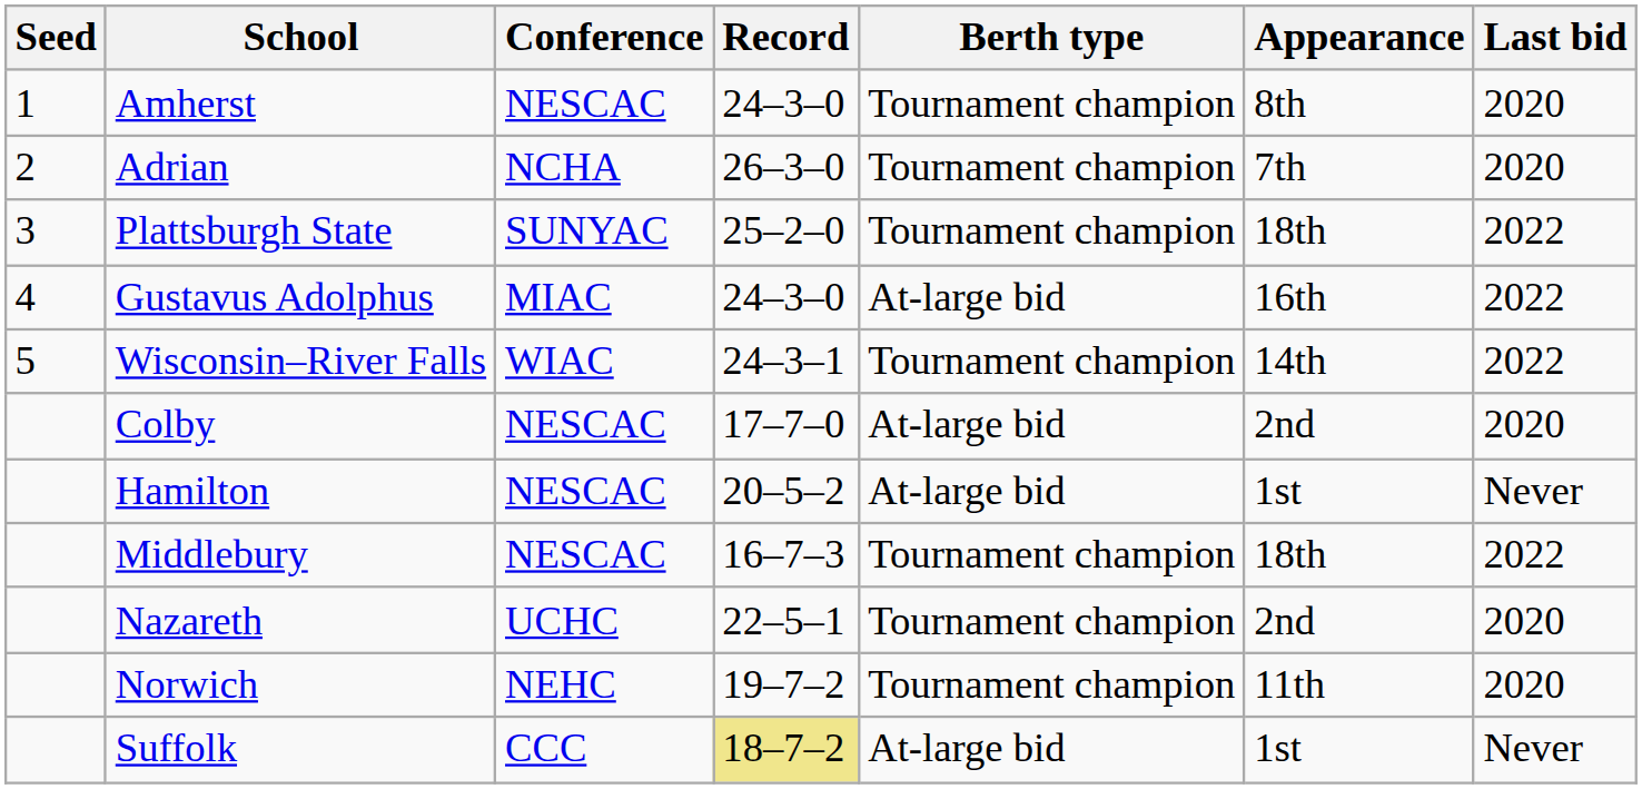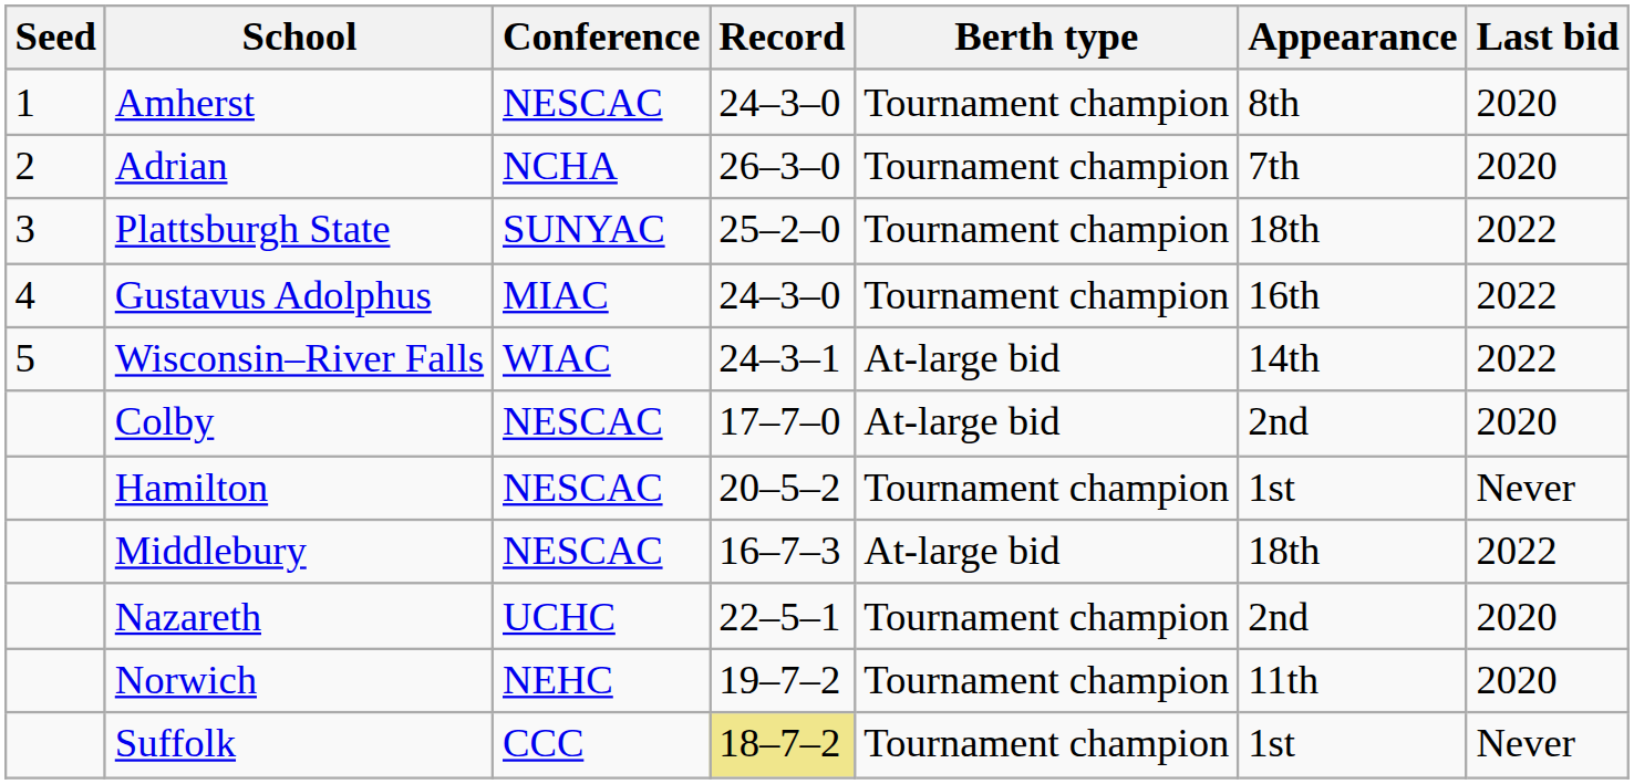Gustavus Adolphus | Berth type: At-large bid -> Tournament champion
Wisconsin–River Falls | Berth type: Tournament champion -> At-large bid
Hamilton | Berth type: At-large bid -> Tournament champion
Middlebury | Berth type: Tournament champion -> At-large bid
Suffolk | Berth type: At-large bid -> Tournament champion
